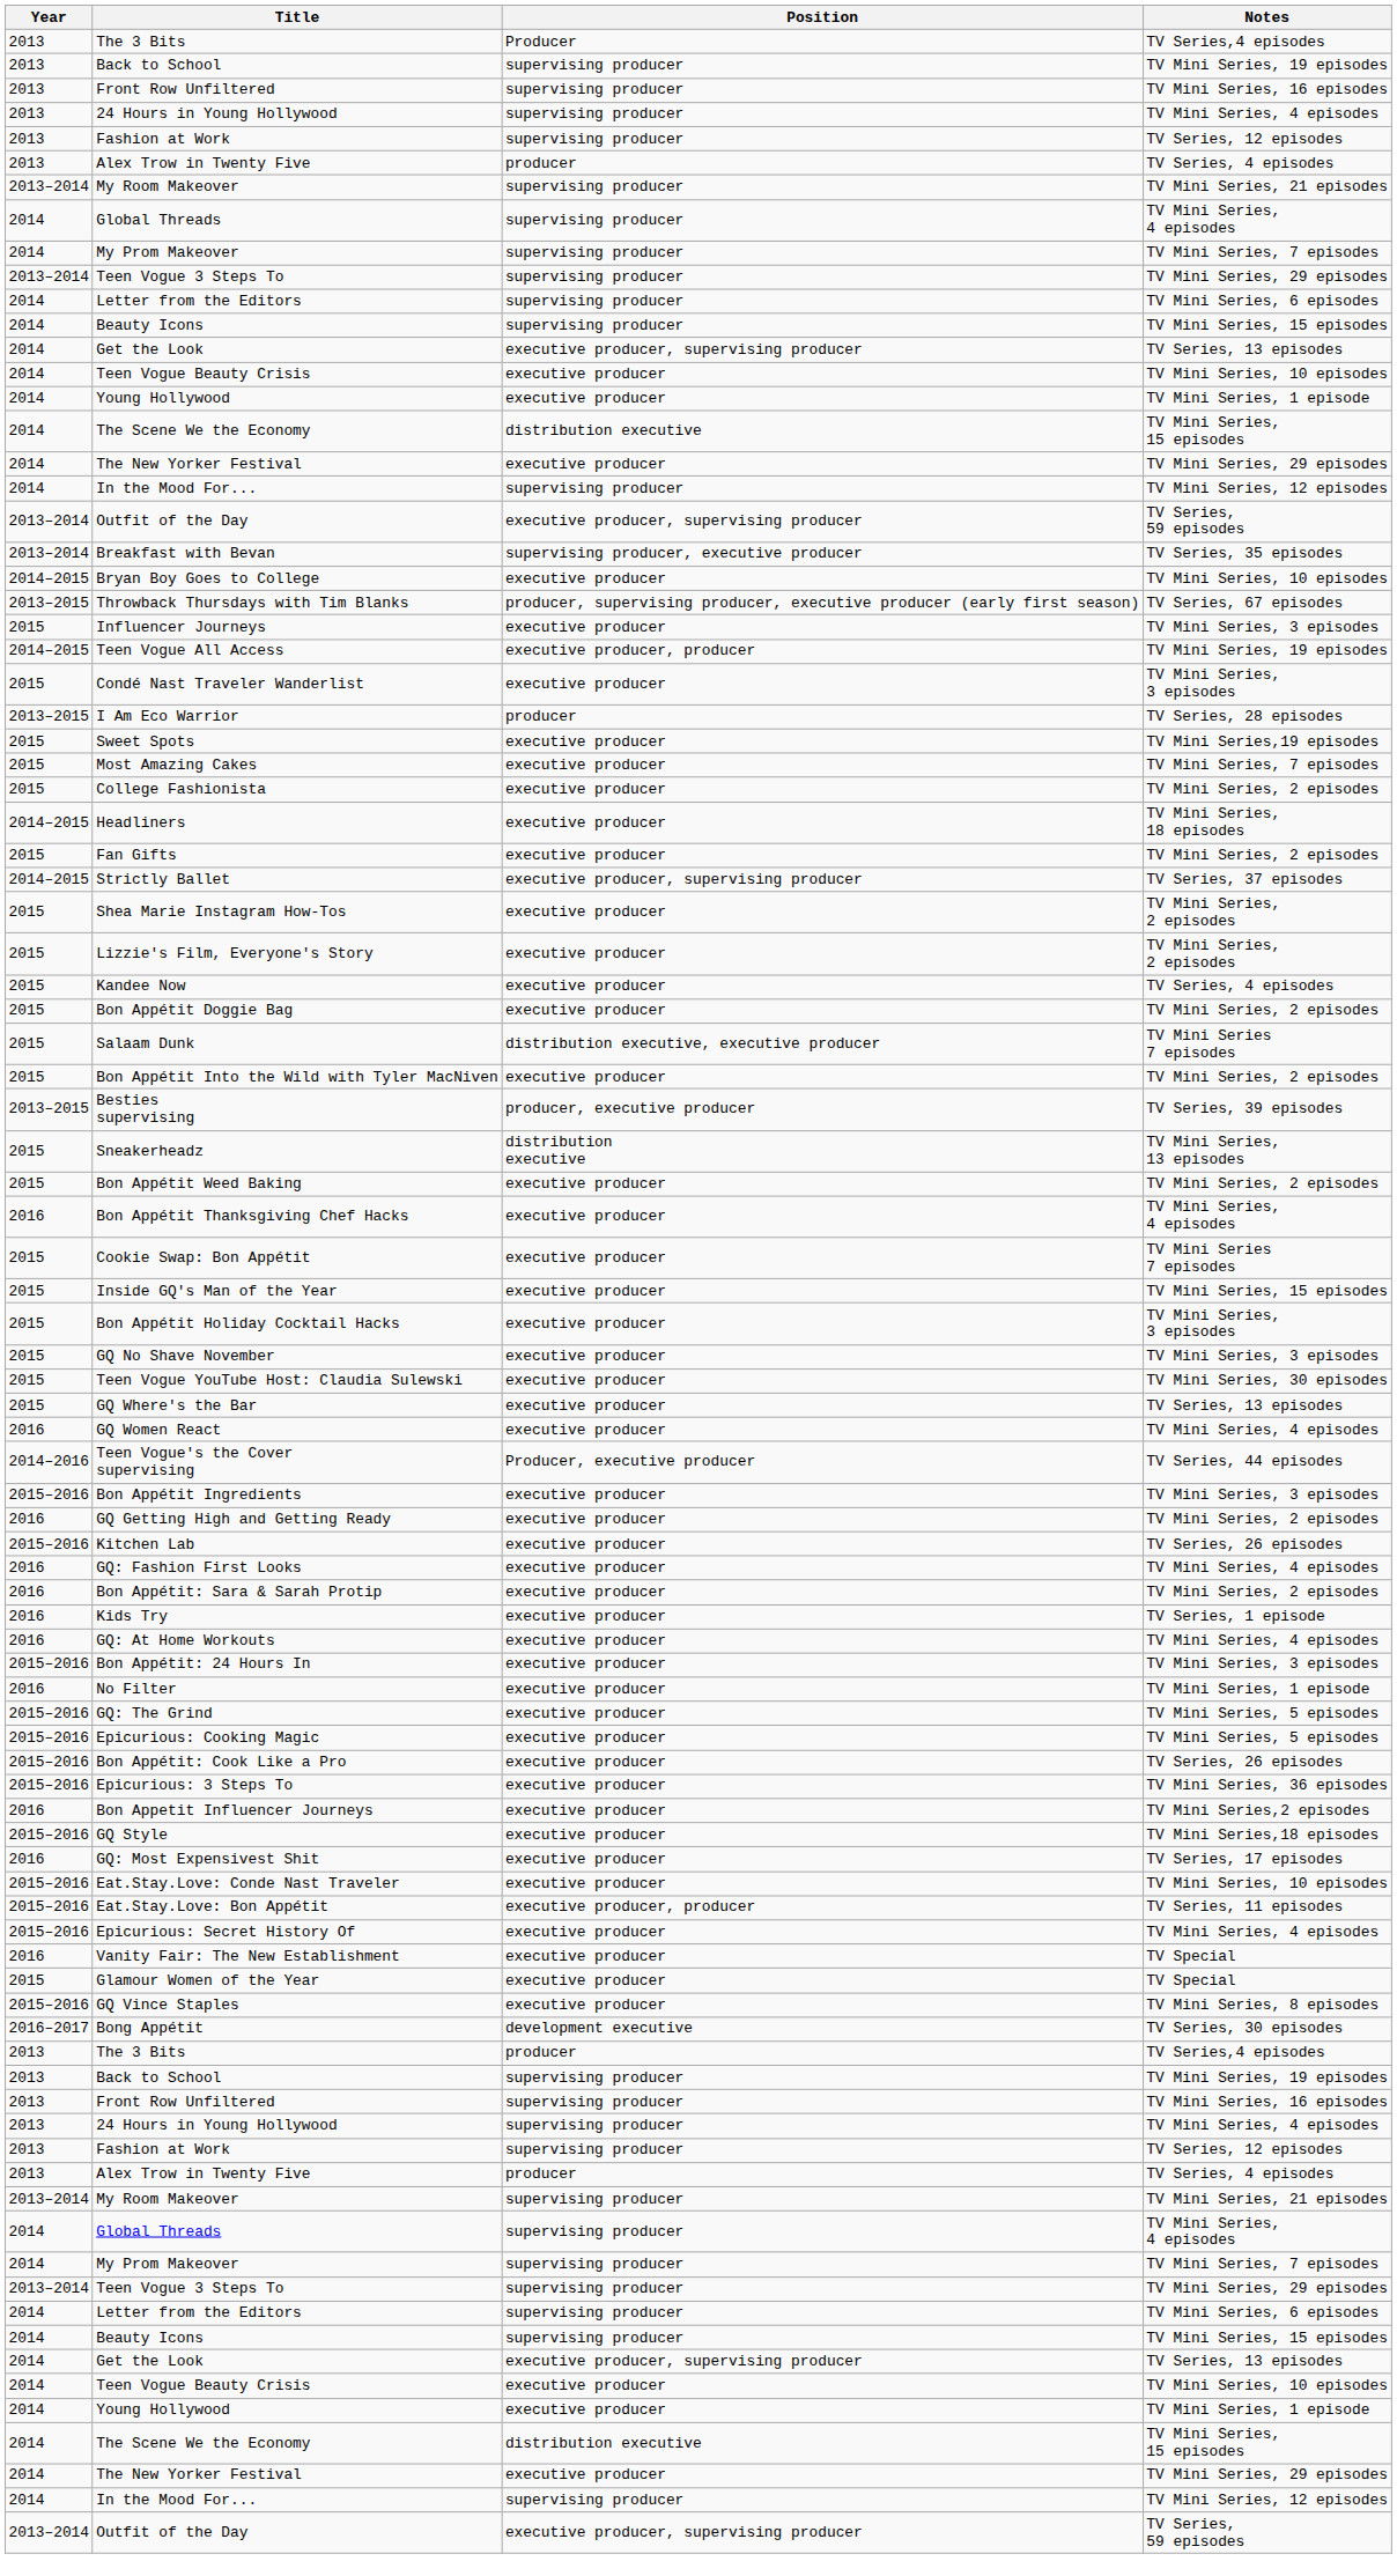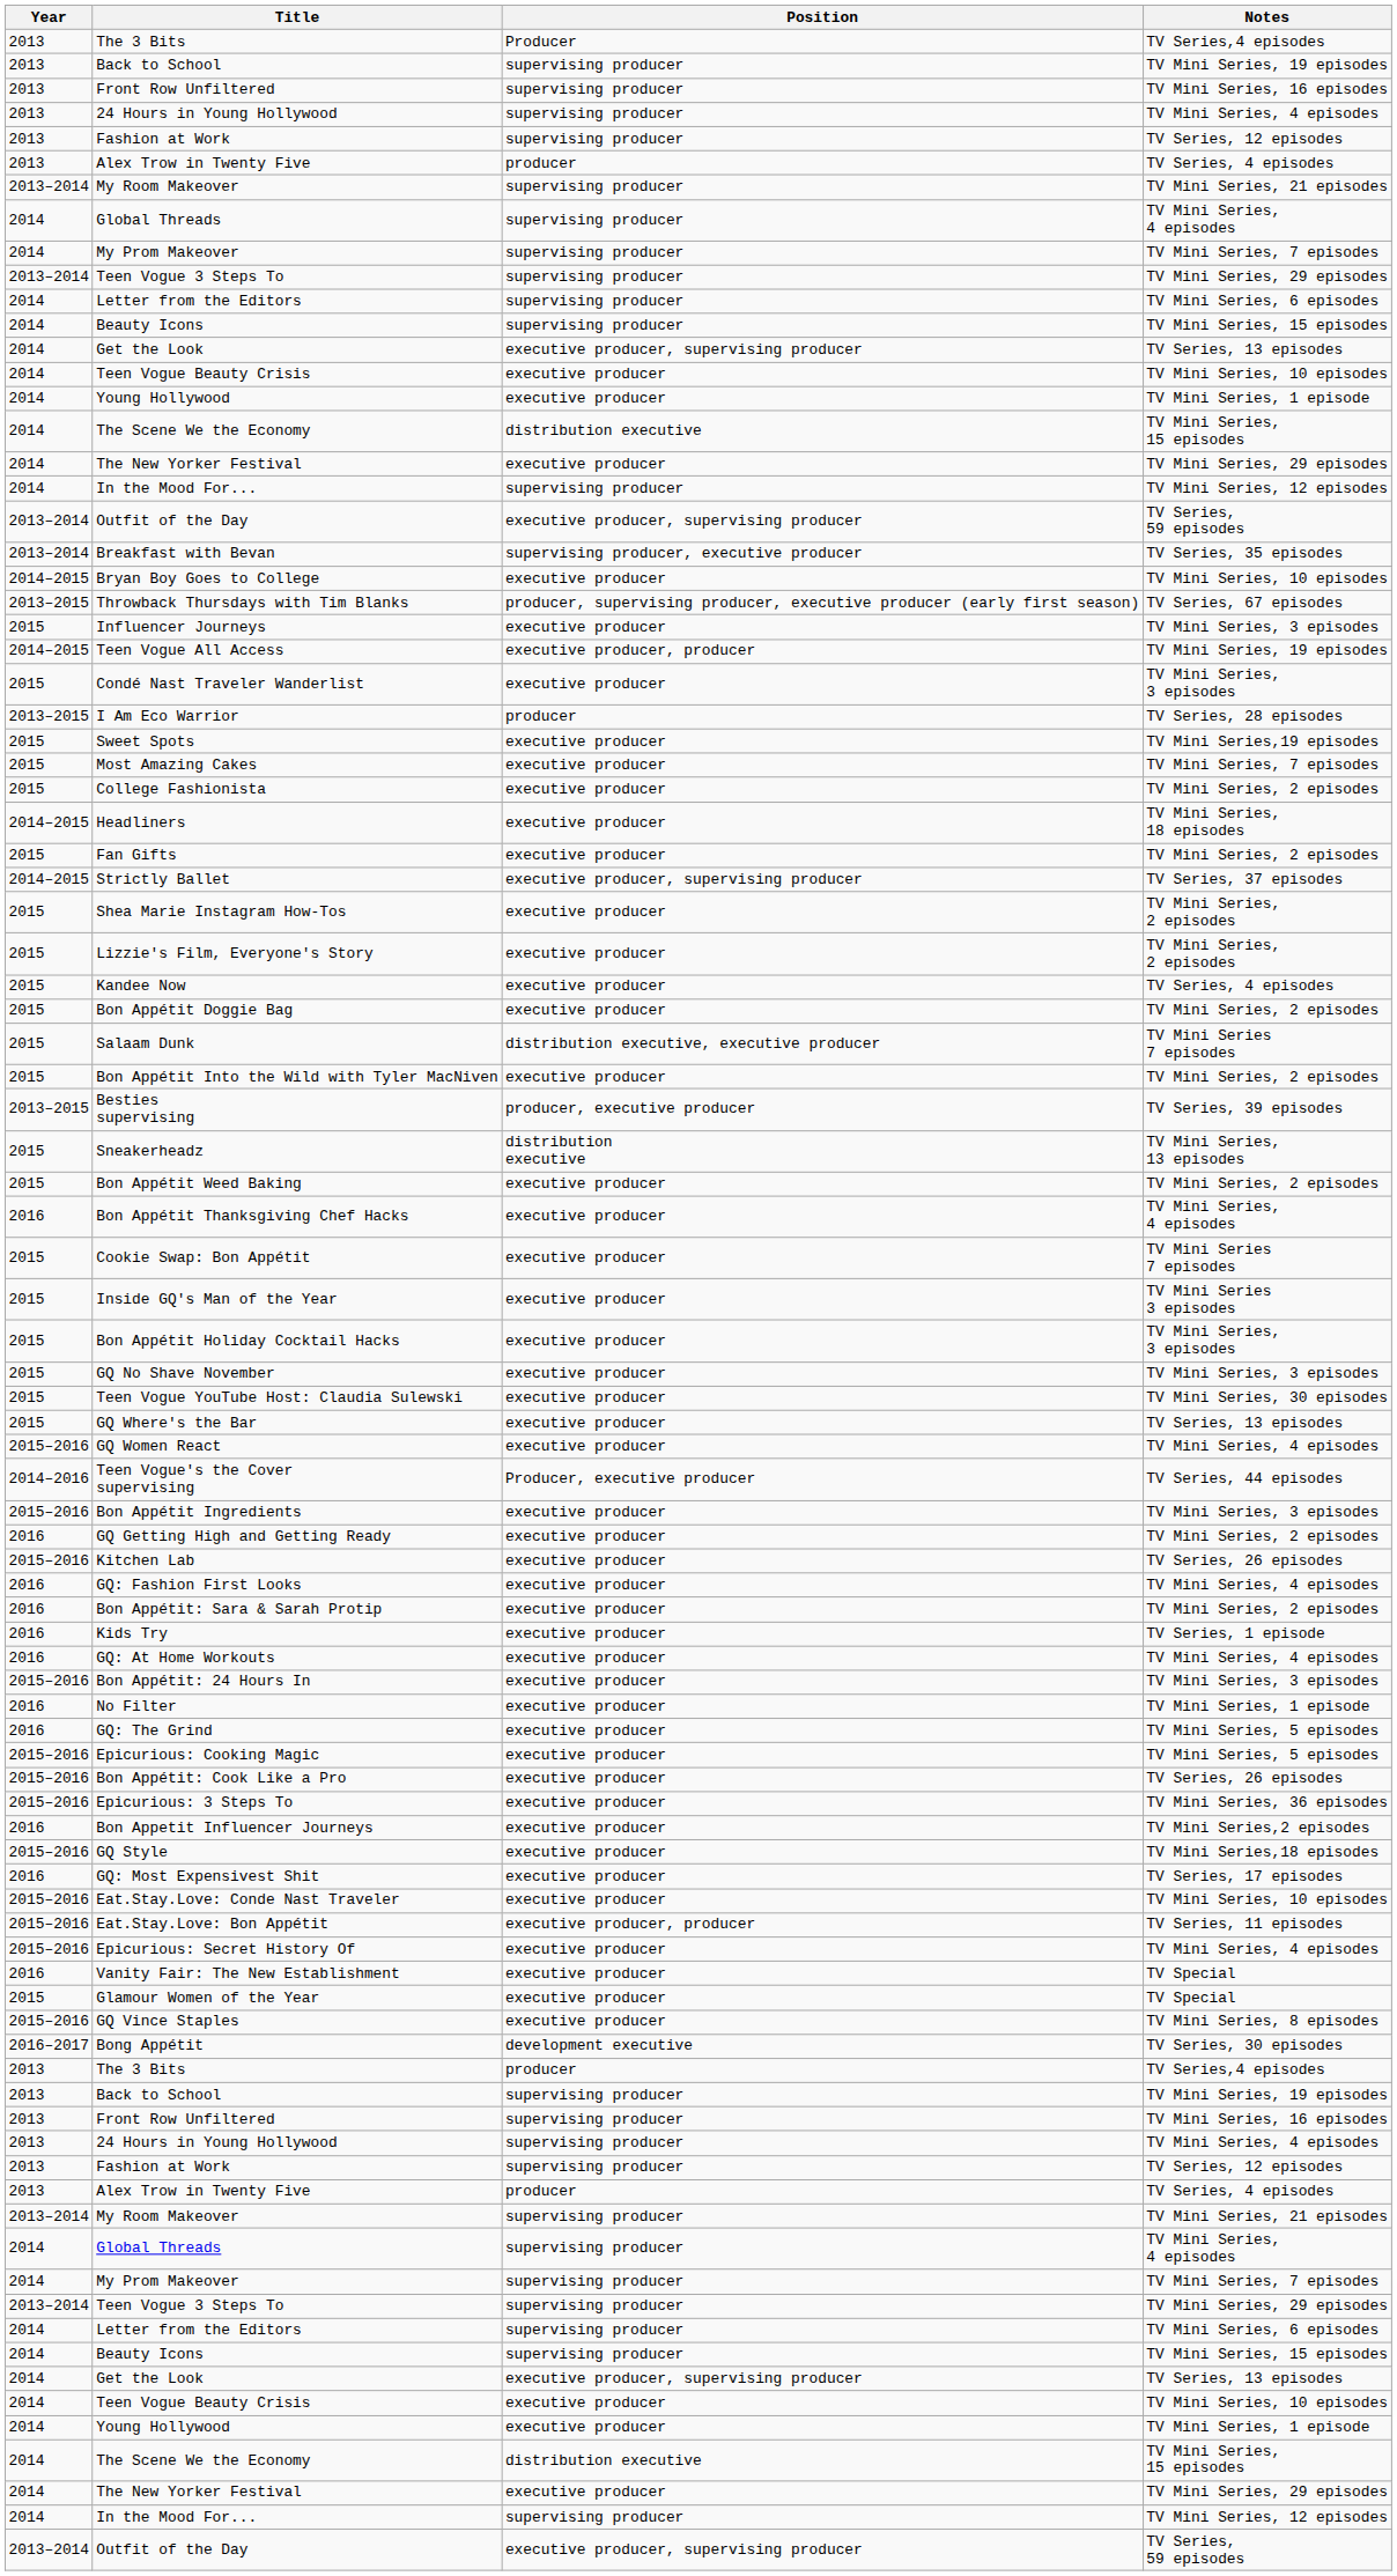Inside GQ's Man of the Year | Notes: TV Mini Series, 15 episodes -> TV Mini Series 3 episodes
GQ Women React | Year: 2016 -> 2015–2016
GQ: The Grind | Year: 2015–2016 -> 2016
